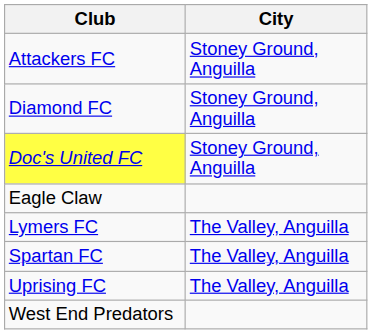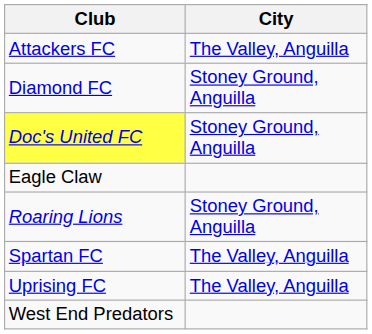Attackers FC | City: Stoney Ground, Anguilla -> The Valley, Anguilla
- row: Lymers FC | The Valley, Anguilla
+ row: Roaring Lions | Stoney Ground, Anguilla
